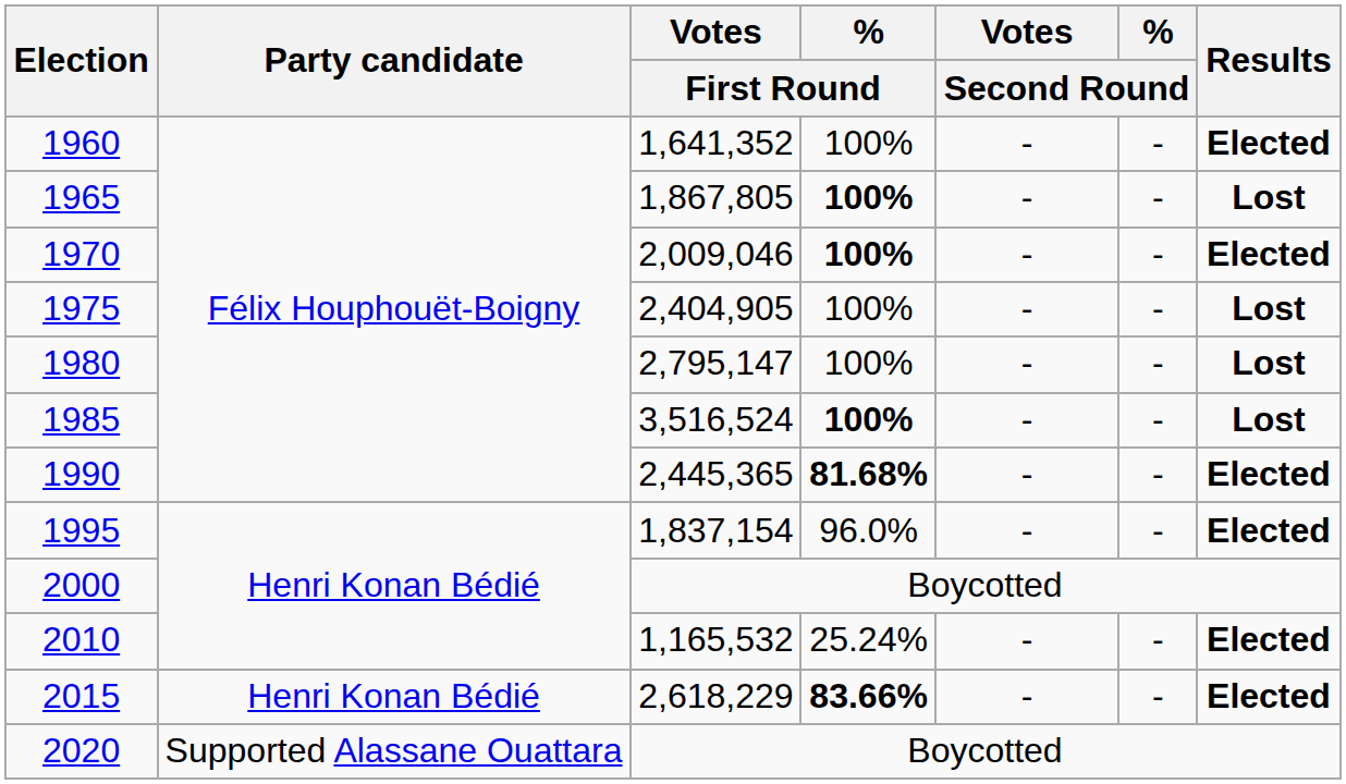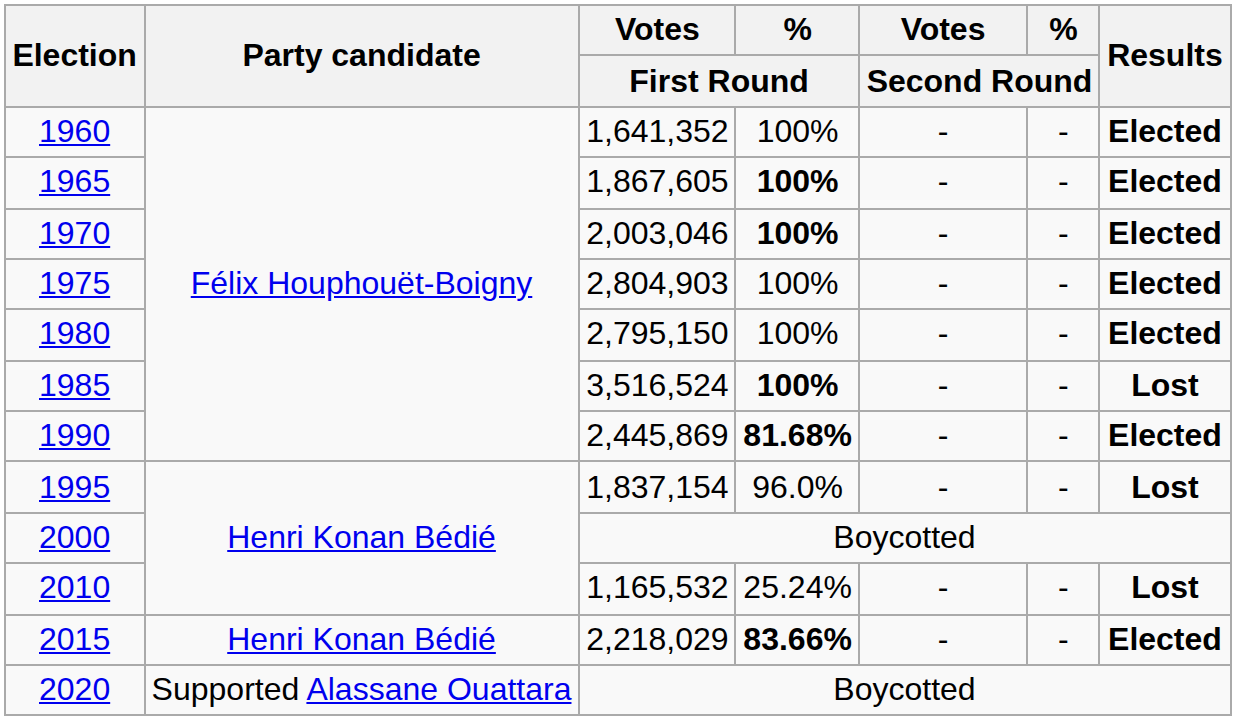1965 | Votes / First Round: 1,867,805 -> 1,867,605
1965 | Results: Lost -> Elected
1970 | Votes / First Round: 2,009,046 -> 2,003,046
1975 | Votes / First Round: 2,404,905 -> 2,804,903
1975 | Results: Lost -> Elected
1980 | Votes / First Round: 2,795,147 -> 2,795,150
1980 | Results: Lost -> Elected
1990 | Votes / First Round: 2,445,365 -> 2,445,869
1995 | Results: Elected -> Lost
2010 | Results: Elected -> Lost
2015 | Votes / First Round: 2,618,229 -> 2,218,029
